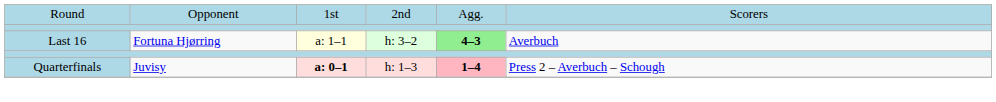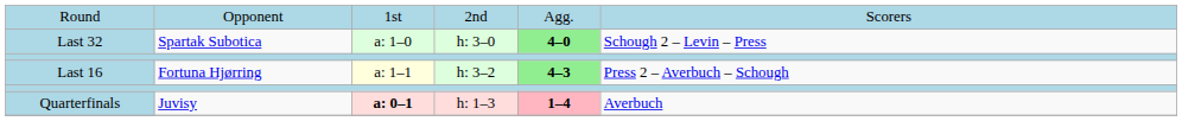+ row: Last 32 | Spartak Subotica | a: 1–0 | h: 3–0 | 4–0 | Schough 2 – Levin – Press
Last 16 | column 6: Averbuch -> Press 2 – Averbuch – Schough
Quarterfinals | column 6: Press 2 – Averbuch – Schough -> Averbuch
